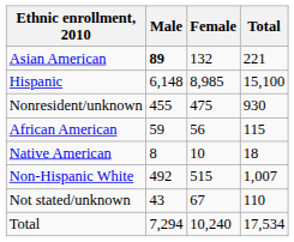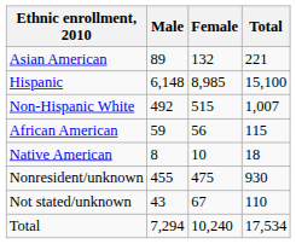Asian American | Male: bold -> normal
rows swapped: Non-Hispanic White <-> Nonresident/unknown
